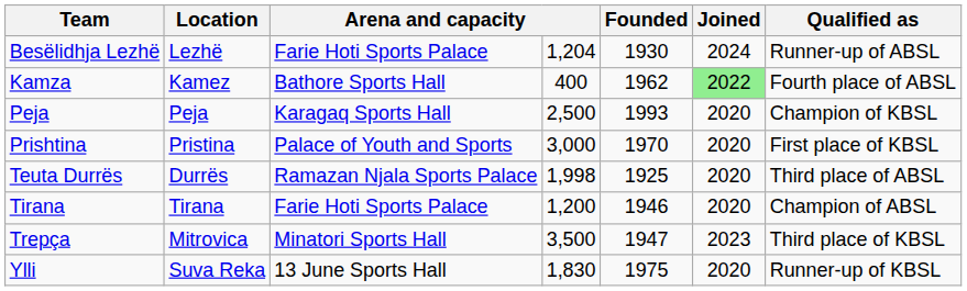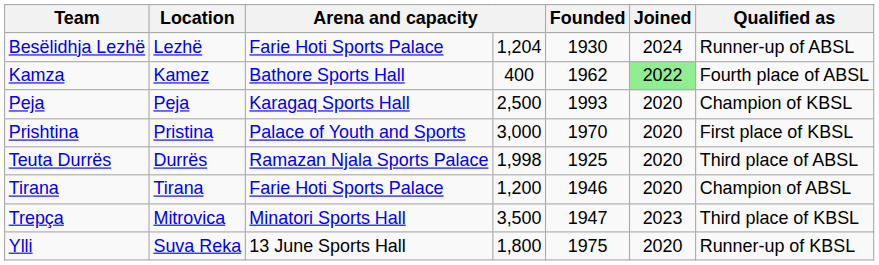Ylli | column 4: 1,830 -> 1,800
